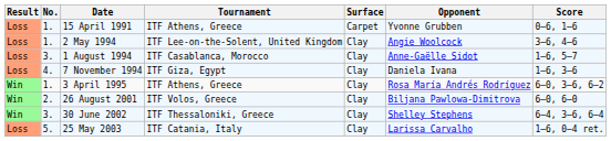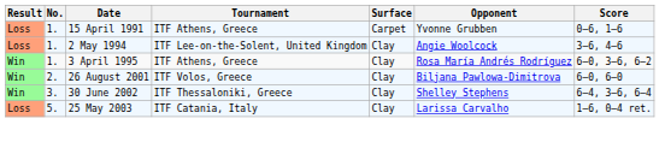- row: Loss | 3. | 1 August 1994 | ITF Casablanca, Morocco | Clay | Anne-Gaëlle Sidot | 1–6, 5–7
- row: Loss | 4. | 7 November 1994 | ITF Giza, Egypt | Clay | Daniela Ivana | 1–6, 3–6
